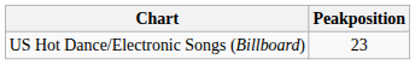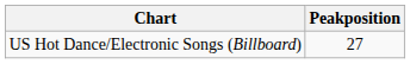US Hot Dance/Electronic Songs (Billboard) | Peakposition: 23 -> 27
